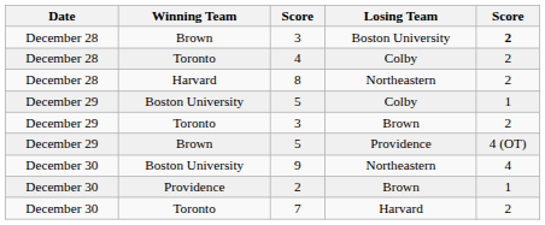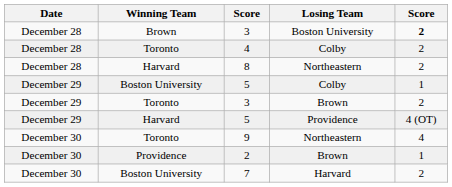5 / Providence | Winning Team: Brown -> Harvard
9 | Winning Team: Boston University -> Toronto
7 | Winning Team: Toronto -> Boston University
